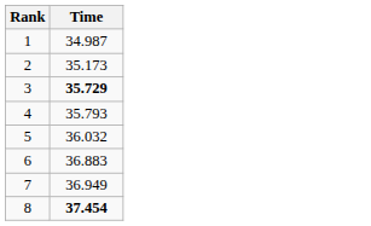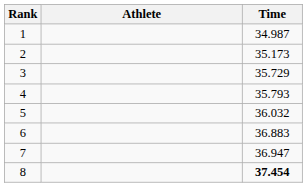+ column: Athlete
3 | Time: bold -> normal
7 | Time: 36.949 -> 36.947
